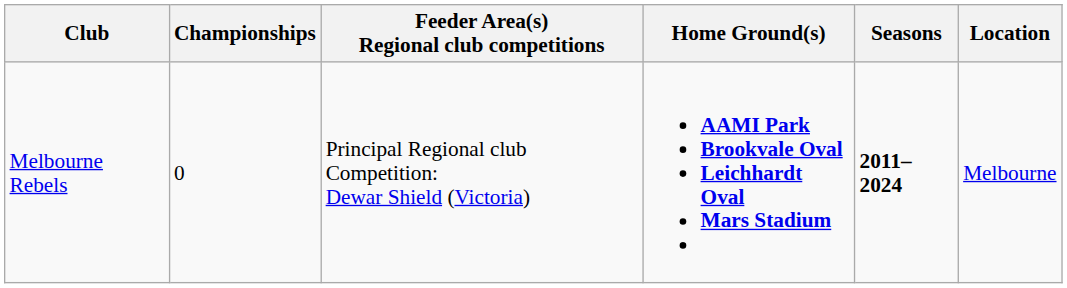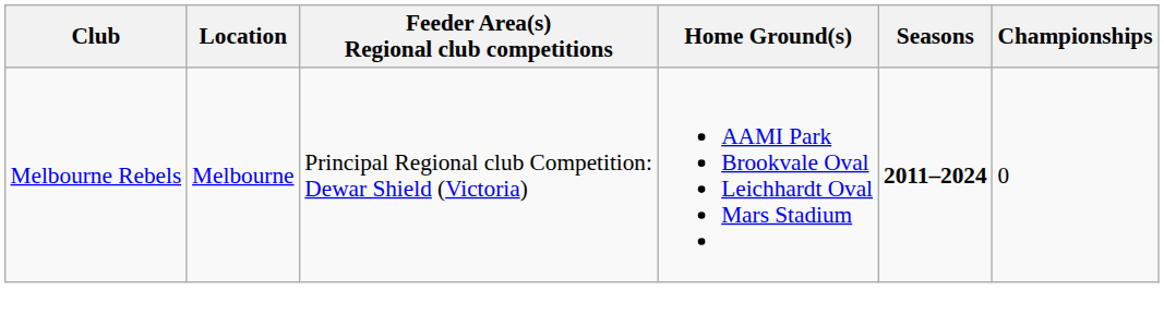columns swapped: Location <-> Championships
Melbourne Rebels | Home Ground(s): bold -> normal
